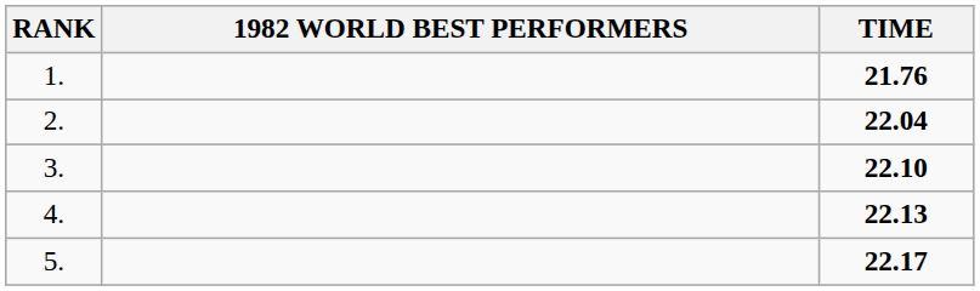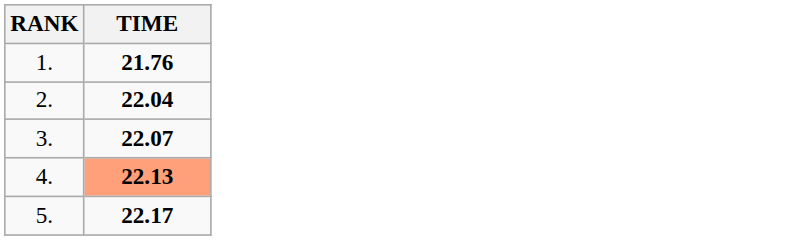- column: 1982 WORLD BEST PERFORMERS
3. | TIME: 22.10 -> 22.07
4. | TIME: no background -> lightsalmon background
